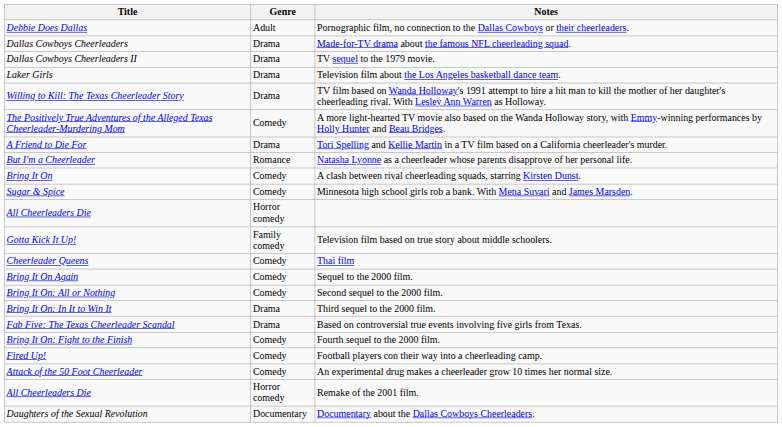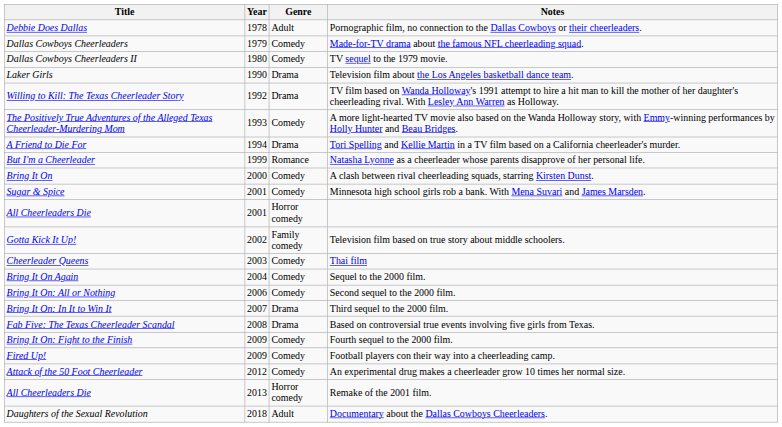+ column: Year | 1978 | 1979 | 1980 | 1990 | 1992 | 1993 | 1994 | 1999 | 2000 | 2001 | 2001 | 2002 | 2003 | 2004 | 2006 | 2007 | 2008 | 2009 | 2009 | 2012 | 2013 | 2018
Made-for-TV drama about the famous NFL cheerleading squad. | Genre: Drama -> Comedy
TV sequel to the 1979 movie. | Genre: Drama -> Comedy
Documentary about the Dallas Cowboys Cheerleaders. | Genre: Documentary -> Adult
